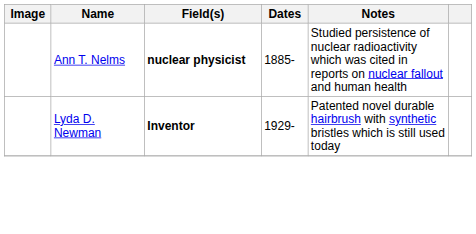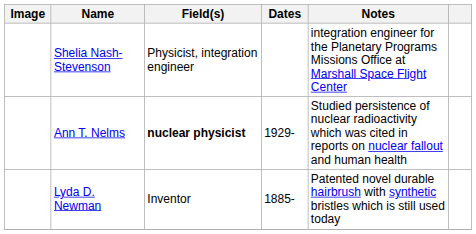+ row: Shelia Nash-Stevenson | Physicist, integration engineer | integration engineer for the Planetary Programs Missions Office at Marshall Space Flight Center
Ann T. Nelms | Dates: 1885- -> 1929-
Lyda D. Newman | Field(s): bold -> normal
Lyda D. Newman | Dates: 1929- -> 1885-
